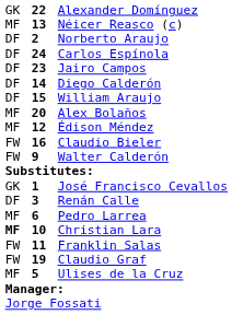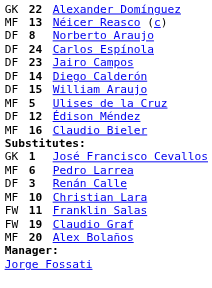Norberto Araujo | column 2: 2 -> 8
rows swapped: Ulises de la Cruz <-> Alex Bolaños
Édison Méndez | column 1: MF -> DF
Claudio Bieler | column 1: FW -> MF
- row: FW | 9 | Walter Calderón
rows swapped: Renán Calle <-> Pedro Larrea
Christian Lara | column 1: bold -> normal
